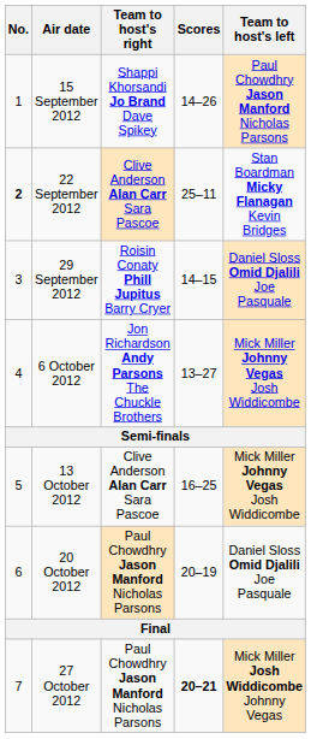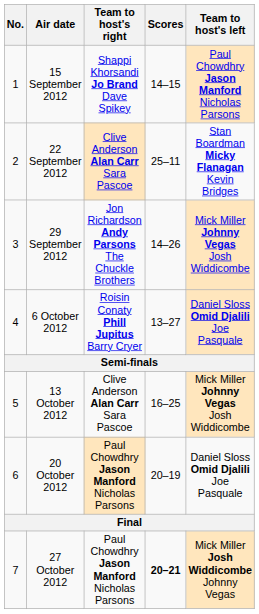15 September 2012 | Scores: 14–26 -> 14–15
22 September 2012 | No.: bold -> normal
29 September 2012 | Team to host's right: Roisin Conaty Phill Jupitus Barry Cryer -> Jon Richardson Andy Parsons The Chuckle Brothers
29 September 2012 | Scores: 14–15 -> 14–26
29 September 2012 | Team to host's left: Daniel Sloss Omid Djalili Joe Pasquale -> Mick Miller Johnny Vegas Josh Widdicombe
6 October 2012 | Team to host's right: Jon Richardson Andy Parsons The Chuckle Brothers -> Roisin Conaty Phill Jupitus Barry Cryer
6 October 2012 | Team to host's left: Mick Miller Johnny Vegas Josh Widdicombe -> Daniel Sloss Omid Djalili Joe Pasquale
